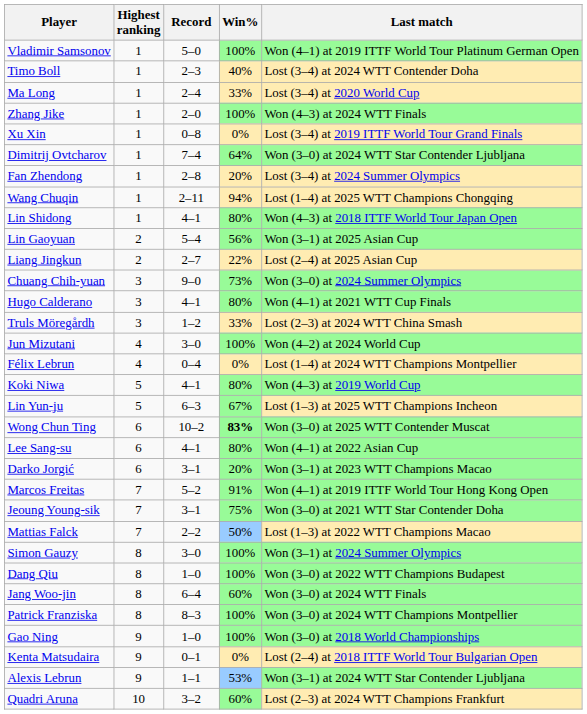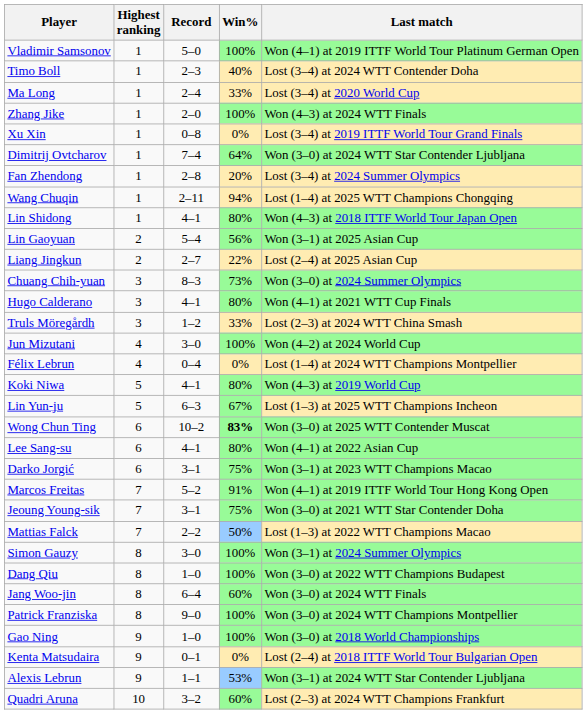Chuang Chih-yuan | Record: 9–0 -> 8–3
Darko Jorgić | Win%: 20% -> 75%
Patrick Franziska | Record: 8–3 -> 9–0
